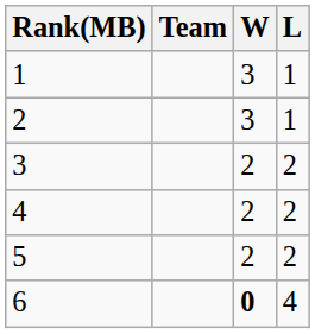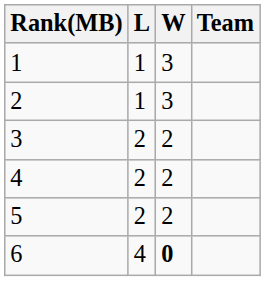columns swapped: Team <-> L
